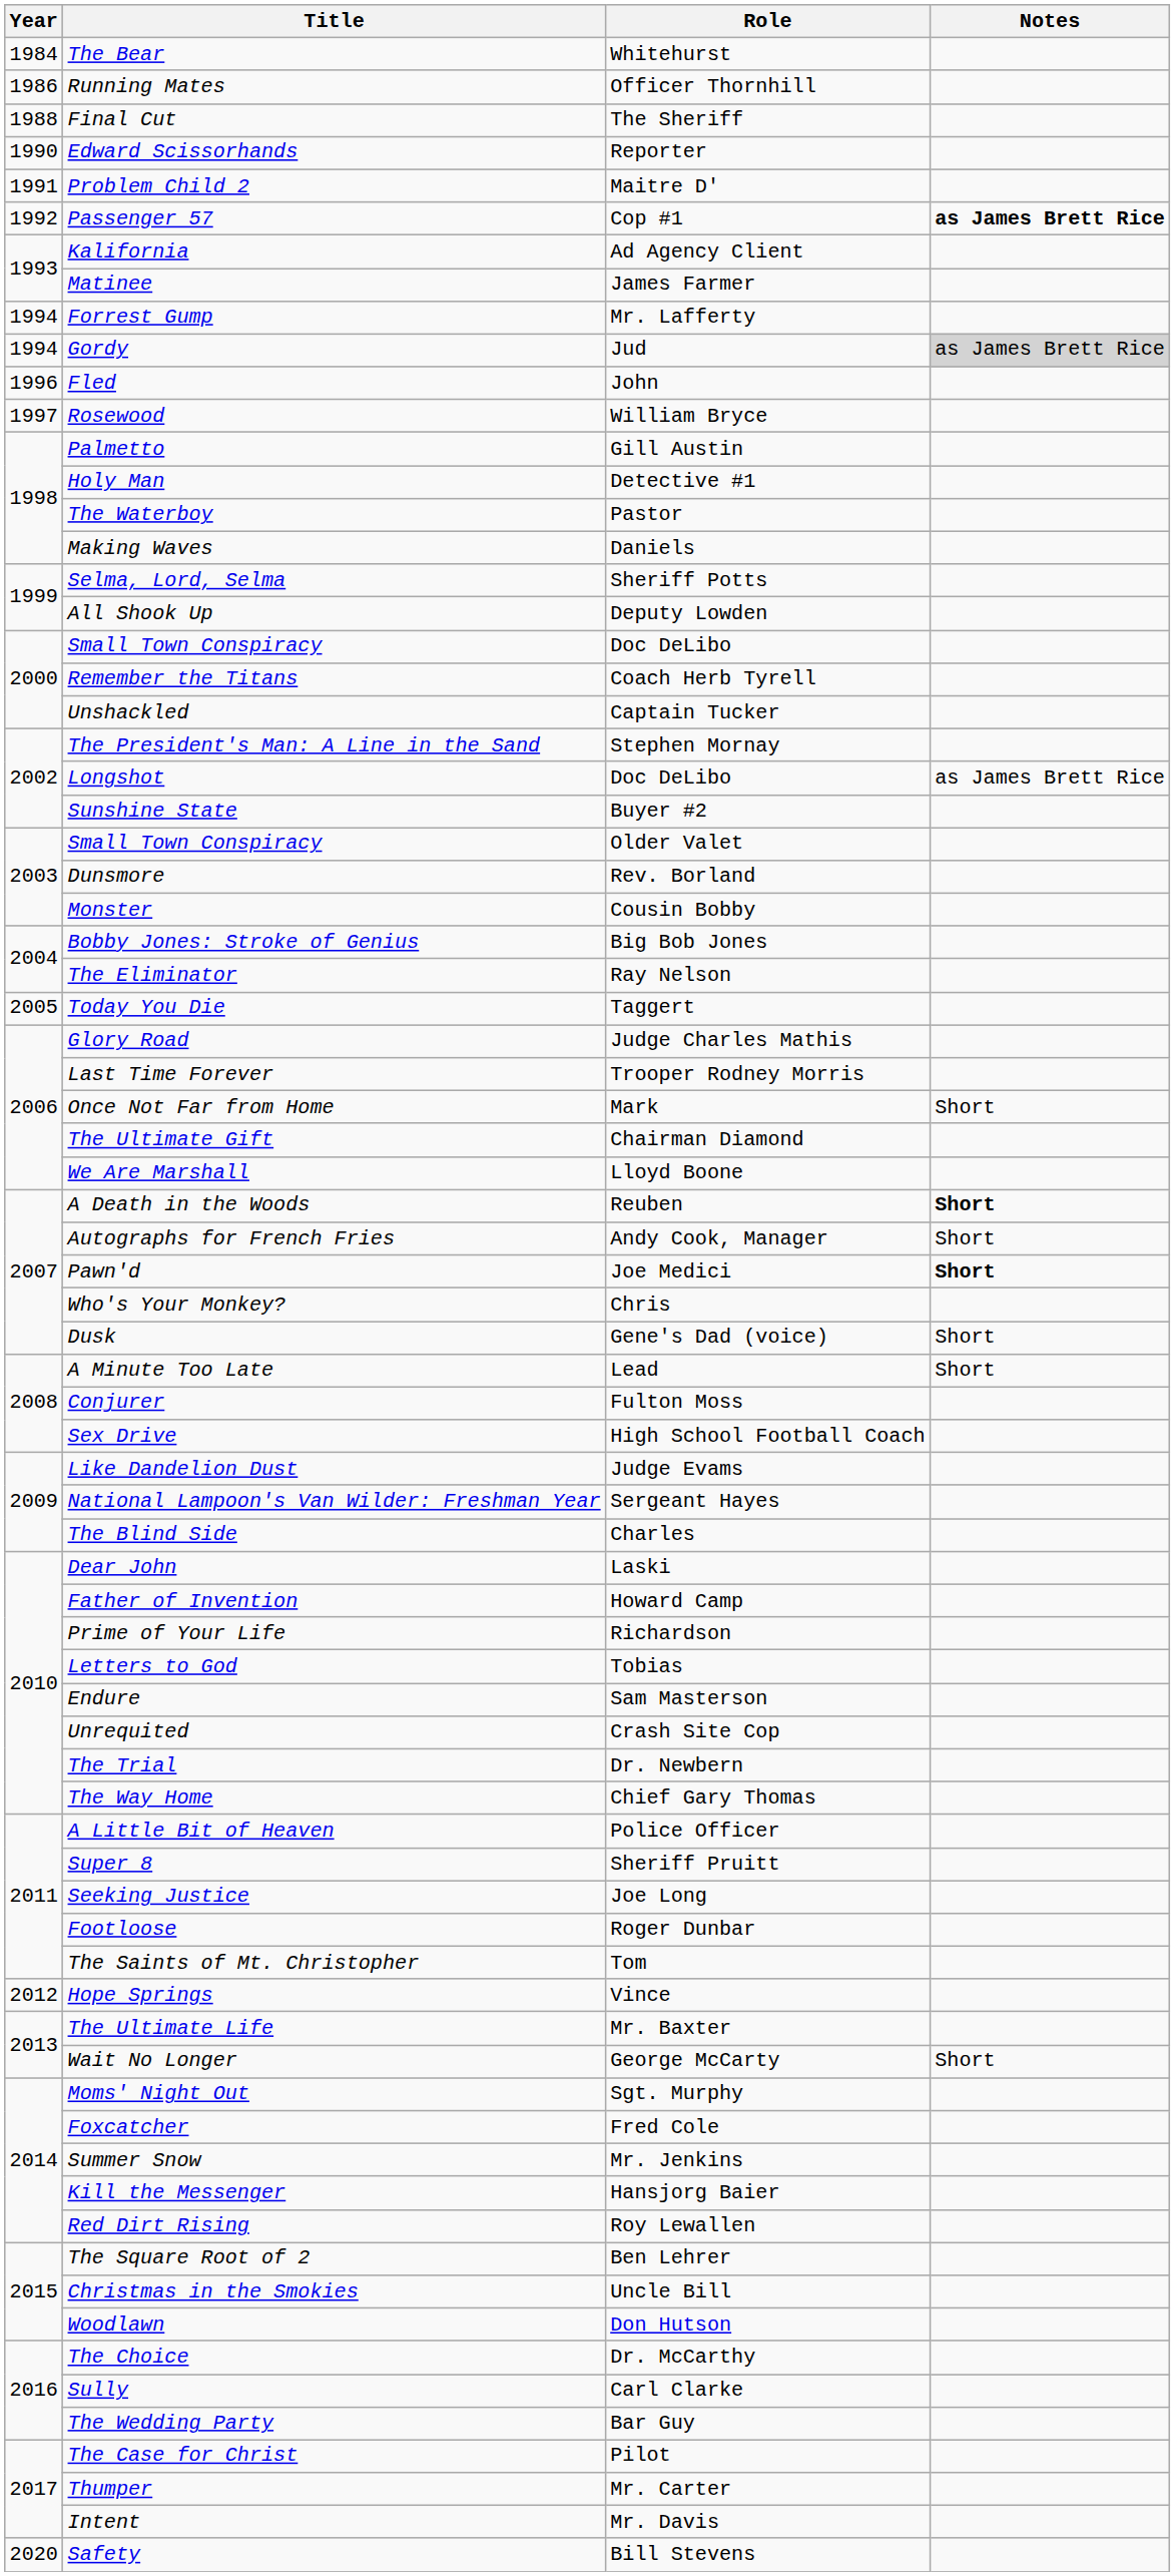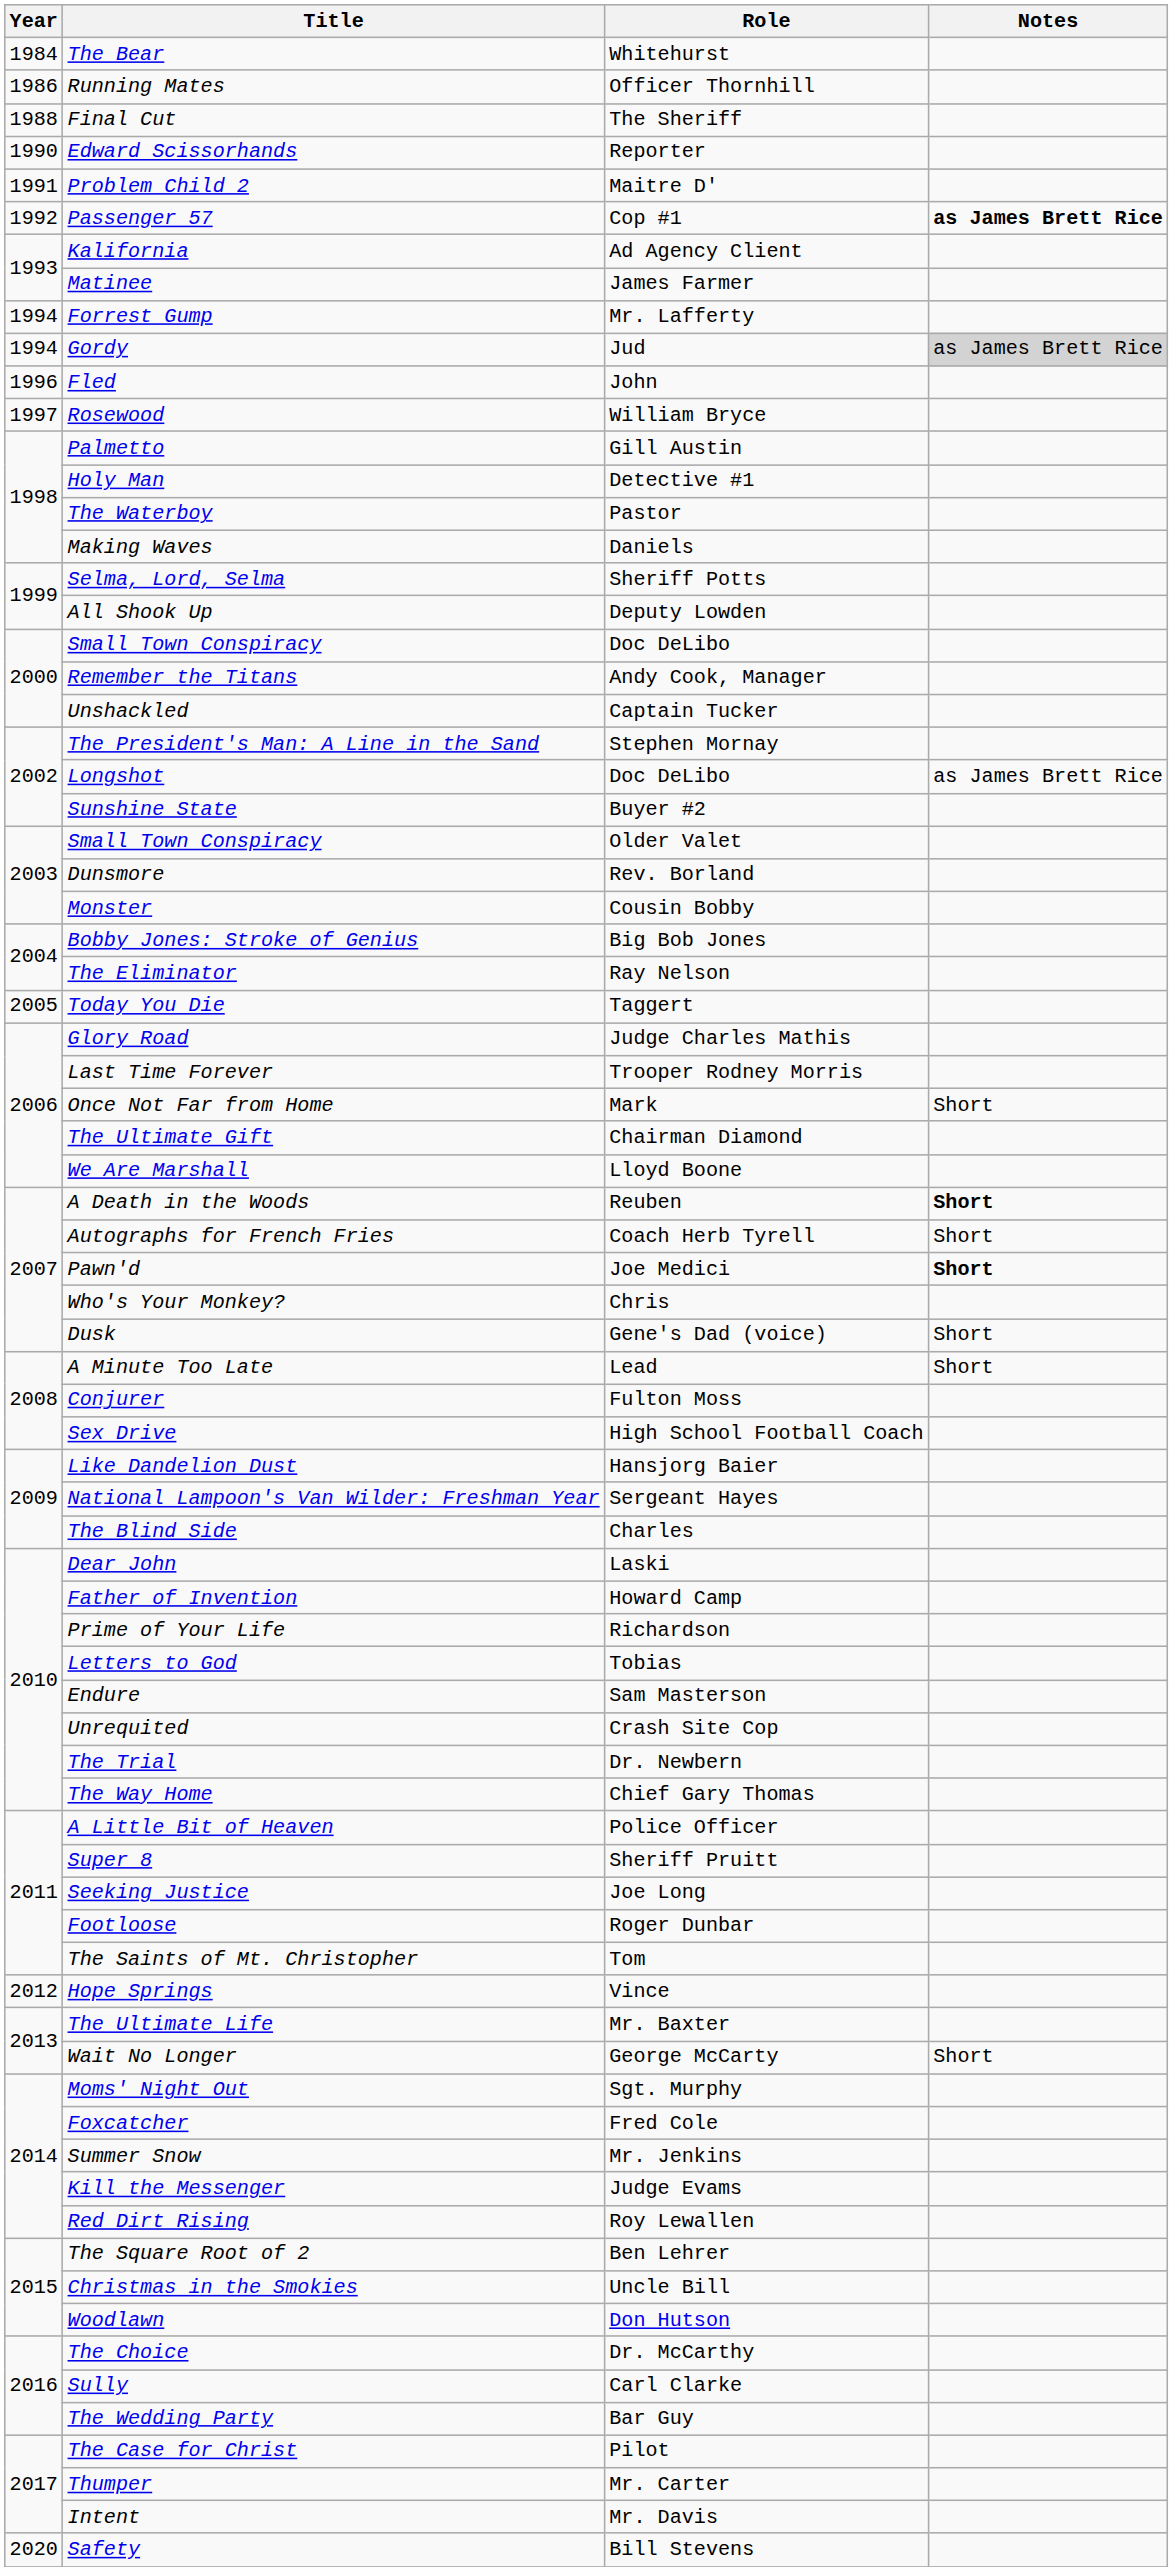Remember the Titans | Role: Coach Herb Tyrell -> Andy Cook, Manager
Autographs for French Fries | Role: Andy Cook, Manager -> Coach Herb Tyrell
Like Dandelion Dust | Role: Judge Evams -> Hansjorg Baier
Kill the Messenger | Role: Hansjorg Baier -> Judge Evams
